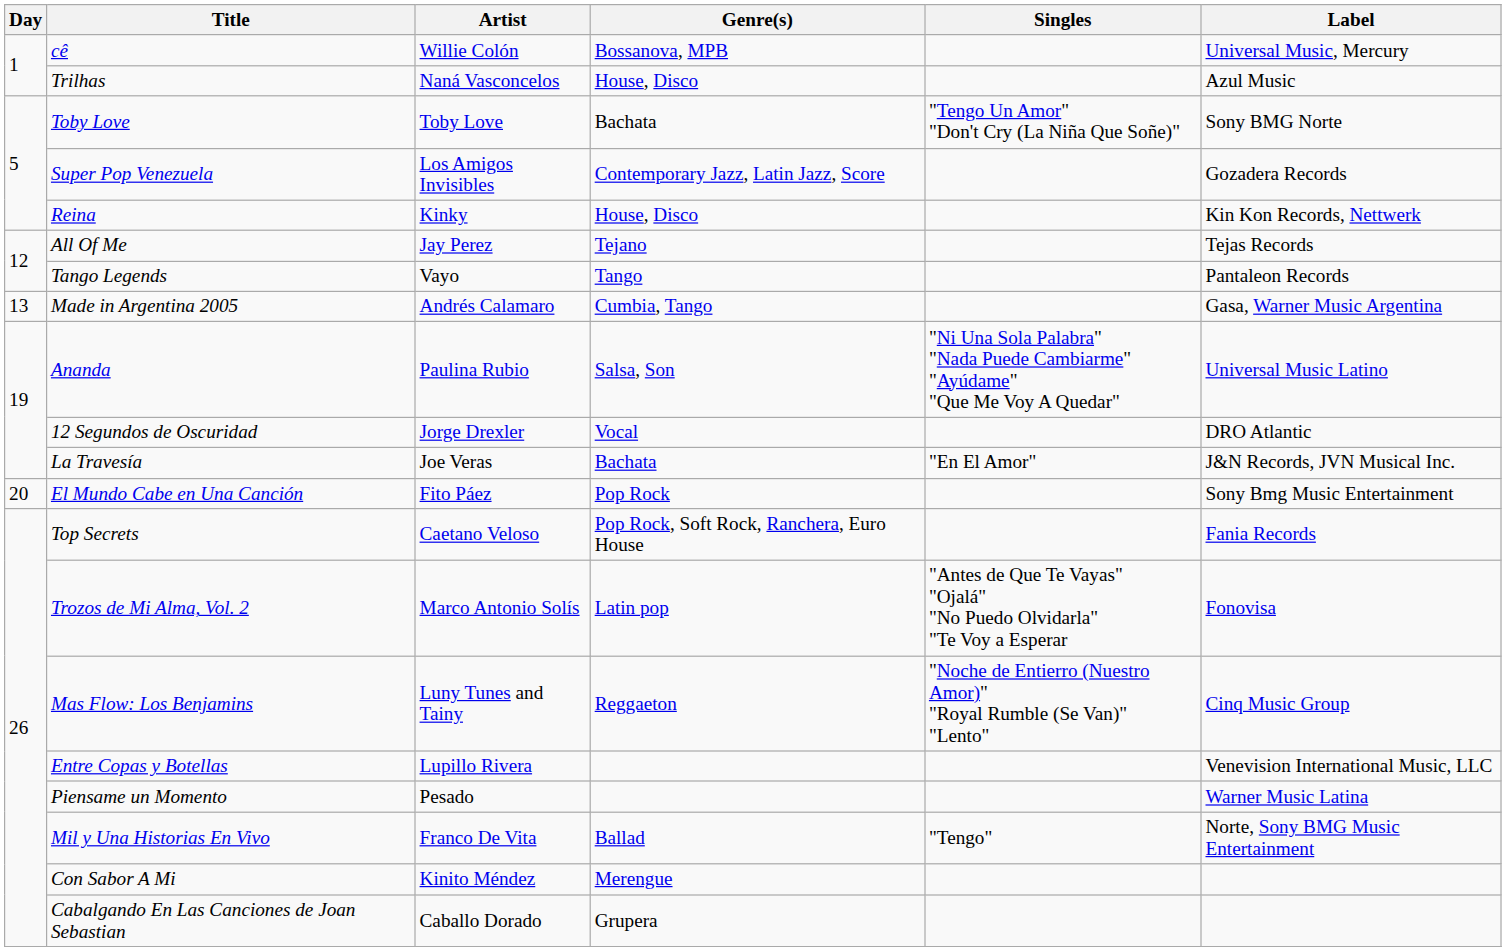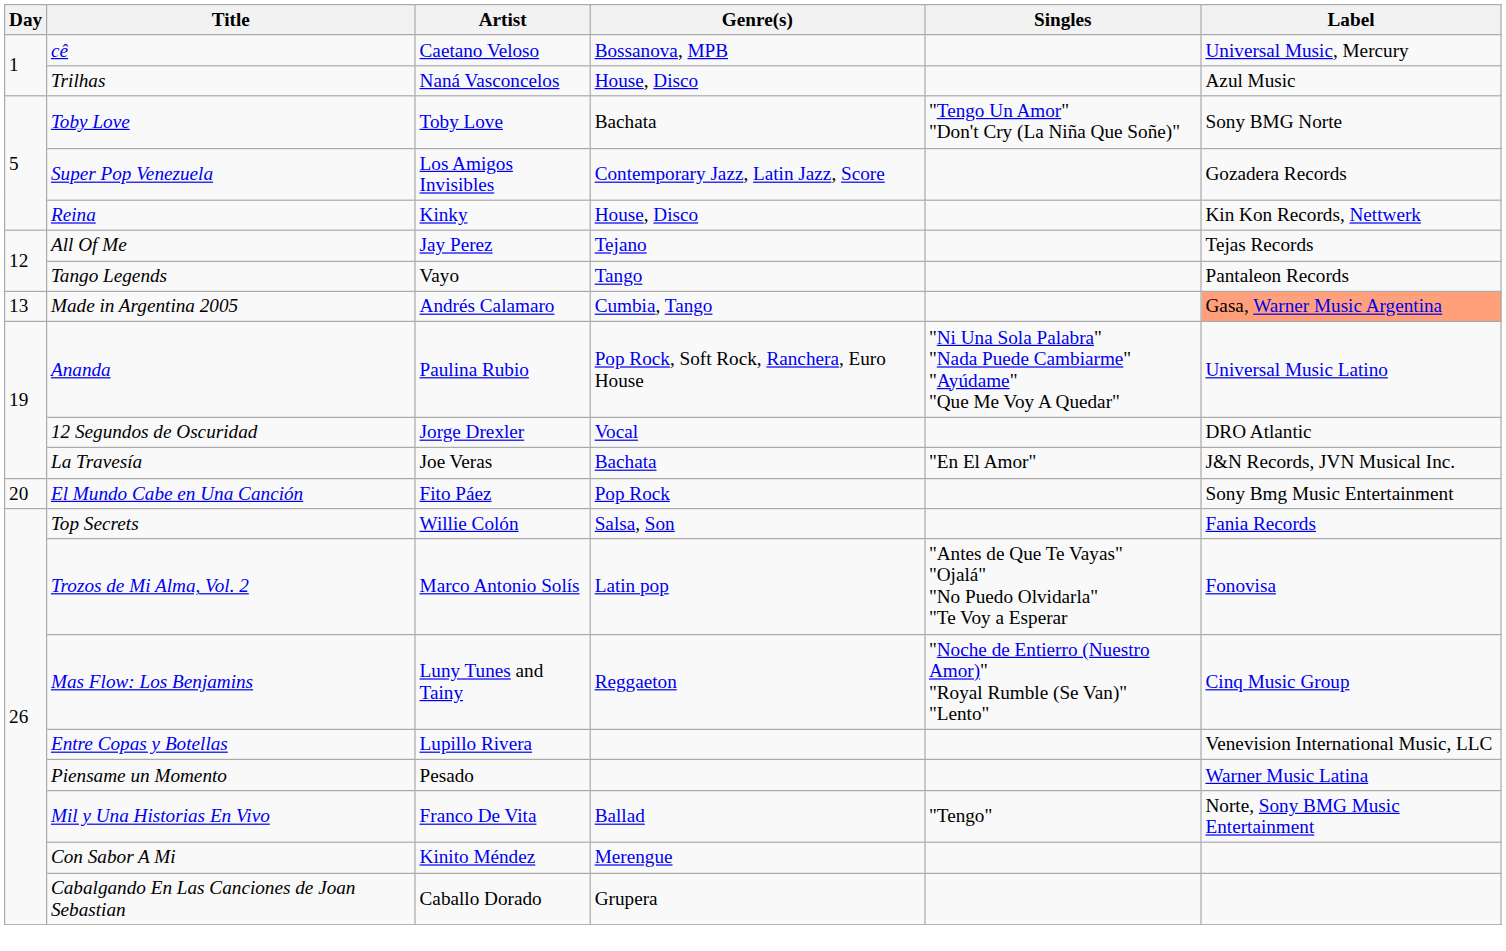cê | Artist: Willie Colón -> Caetano Veloso
Made in Argentina 2005 | Label: no background -> lightsalmon background
Ananda | Genre(s): Salsa, Son -> Pop Rock, Soft Rock, Ranchera, Euro House
Top Secrets | Artist: Caetano Veloso -> Willie Colón
Top Secrets | Genre(s): Pop Rock, Soft Rock, Ranchera, Euro House -> Salsa, Son
